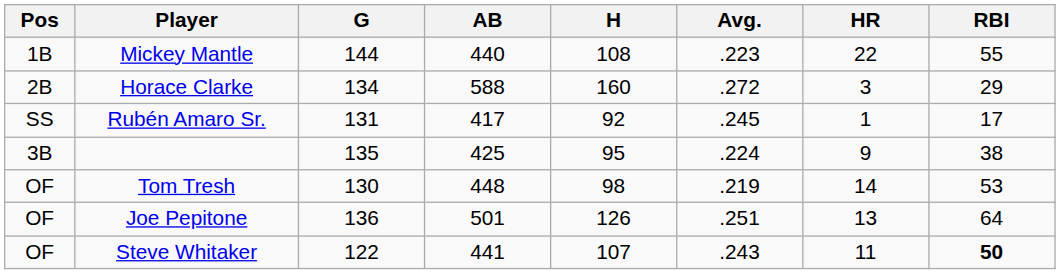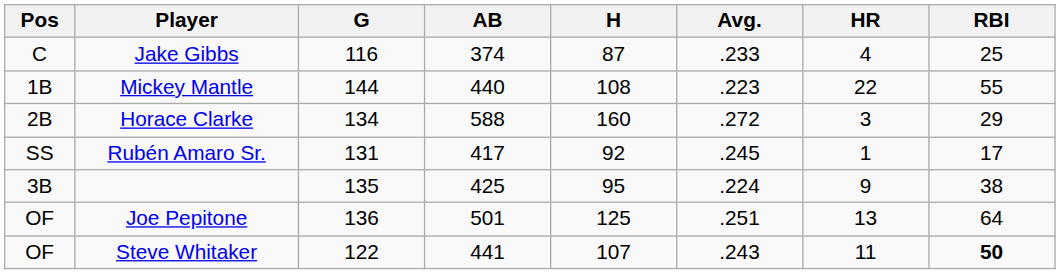+ row: C | Jake Gibbs | 116 | 374 | 87 | .233 | 4 | 25
- row: OF | Tom Tresh | 130 | 448 | 98 | .219 | 14 | 53
Joe Pepitone | H: 126 -> 125
